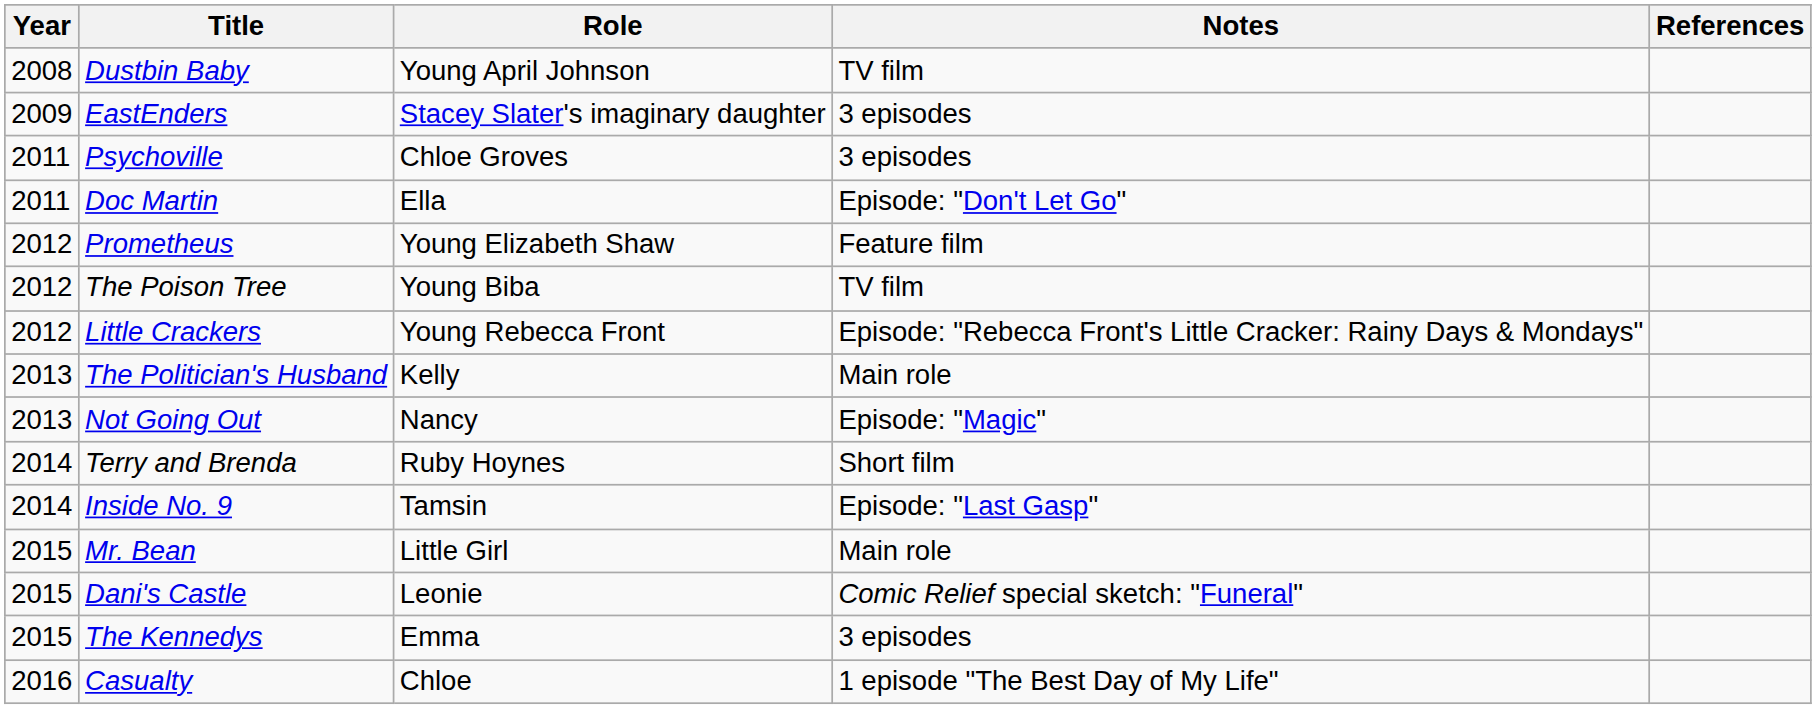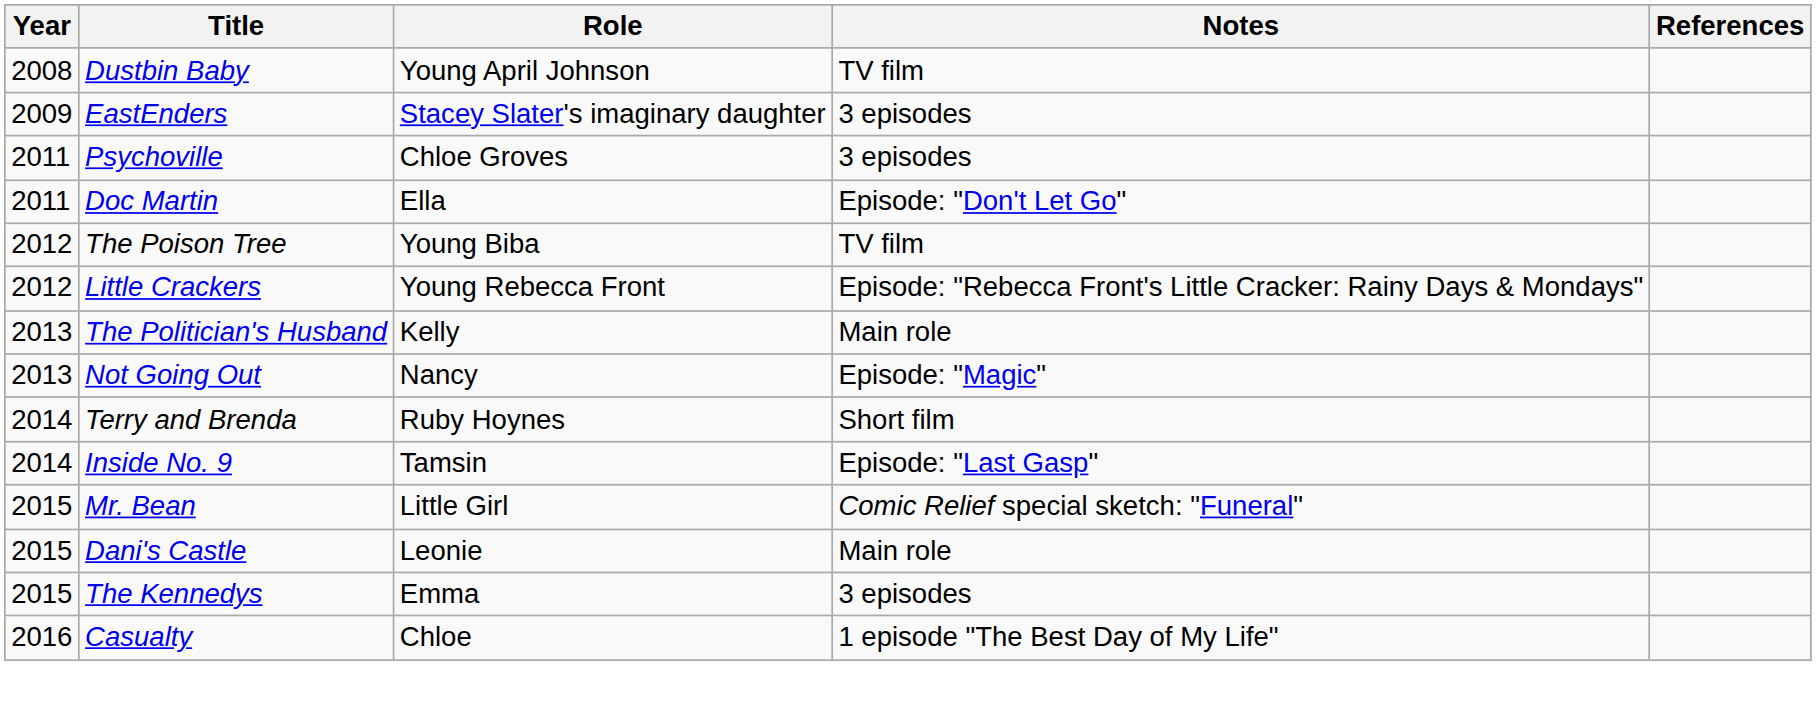- row: 2012 | Prometheus | Young Elizabeth Shaw | Feature film
Mr. Bean | Notes: Main role -> Comic Relief special sketch: "Funeral"
Dani's Castle | Notes: Comic Relief special sketch: "Funeral" -> Main role
